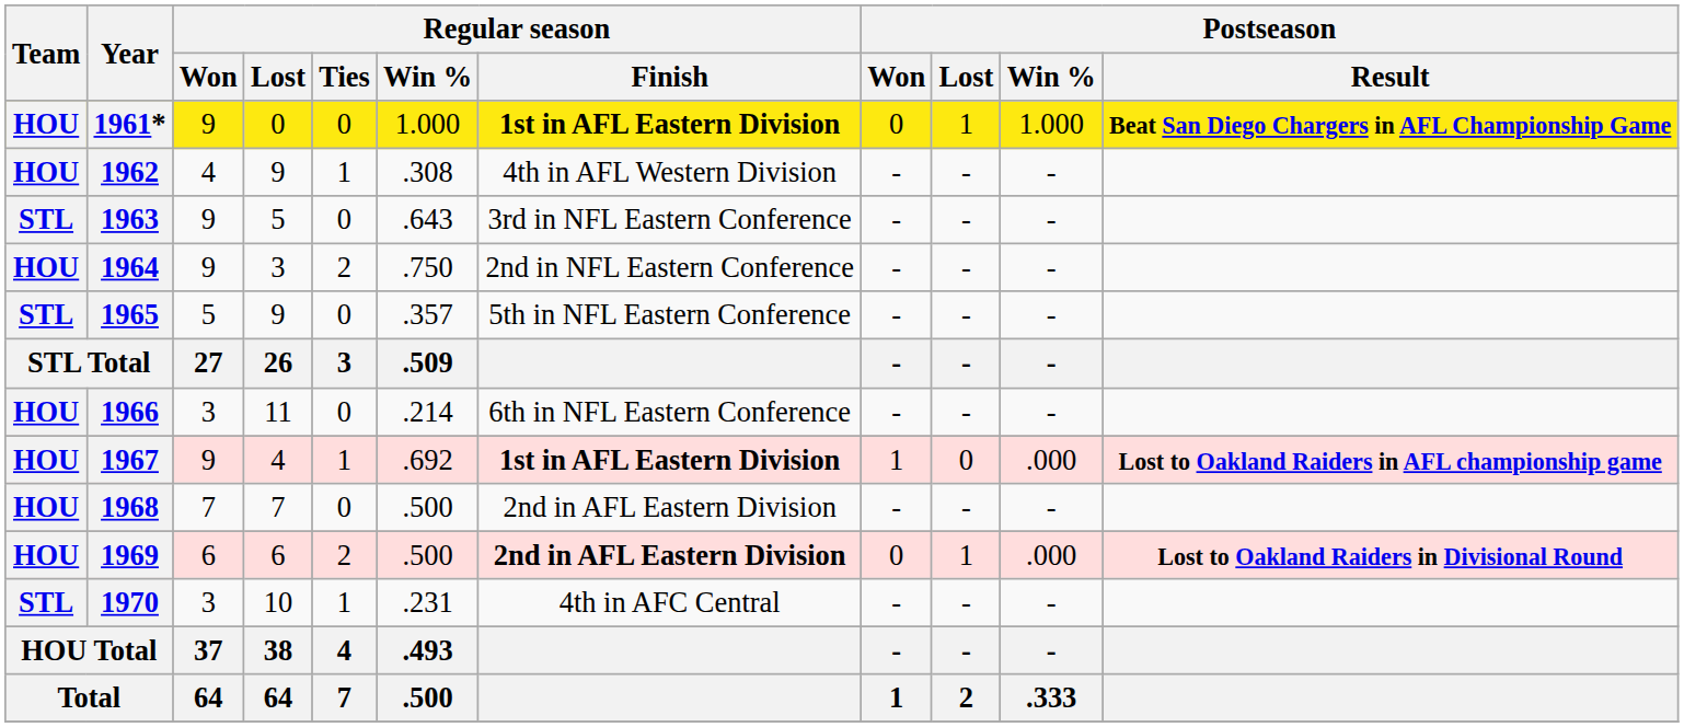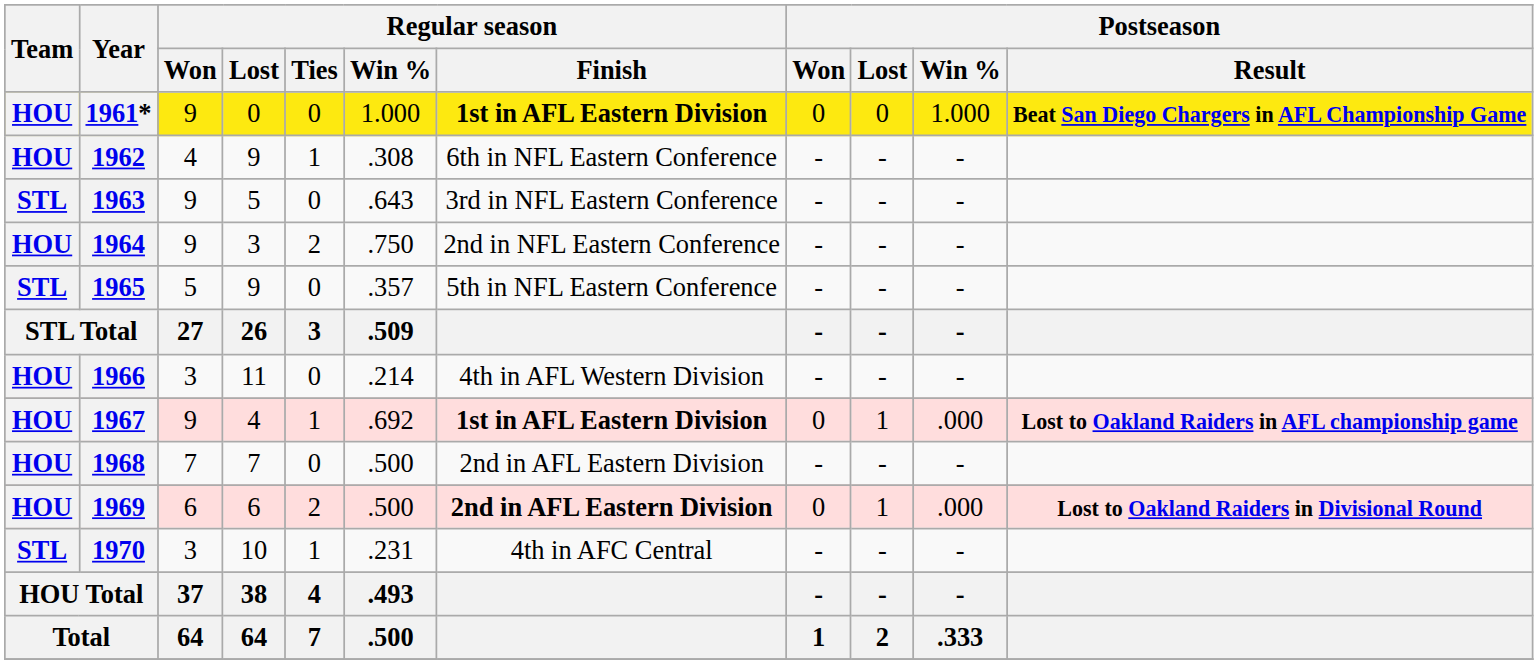1961* | Postseason / Lost: 1 -> 0
1962 | Regular season / Finish: 4th in AFL Western Division -> 6th in NFL Eastern Conference
1966 | Regular season / Finish: 6th in NFL Eastern Conference -> 4th in AFL Western Division
1967 | Postseason / Won: 1 -> 0
1967 | Postseason / Lost: 0 -> 1
